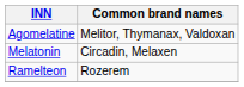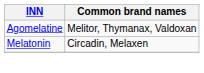- row: Ramelteon | Rozerem
